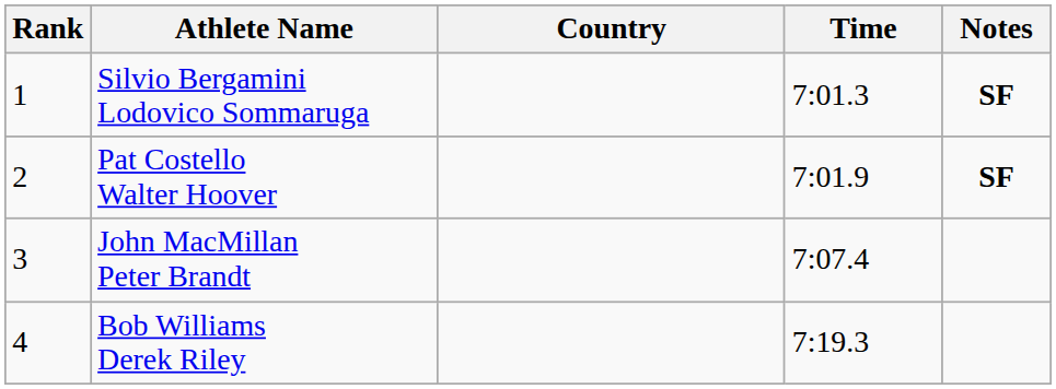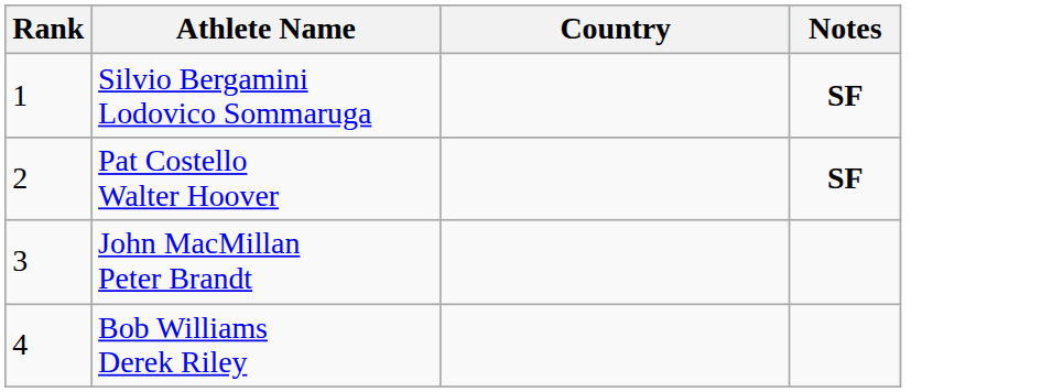- column: Time | 7:01.3 | 7:01.9 | 7:07.4 | 7:19.3
